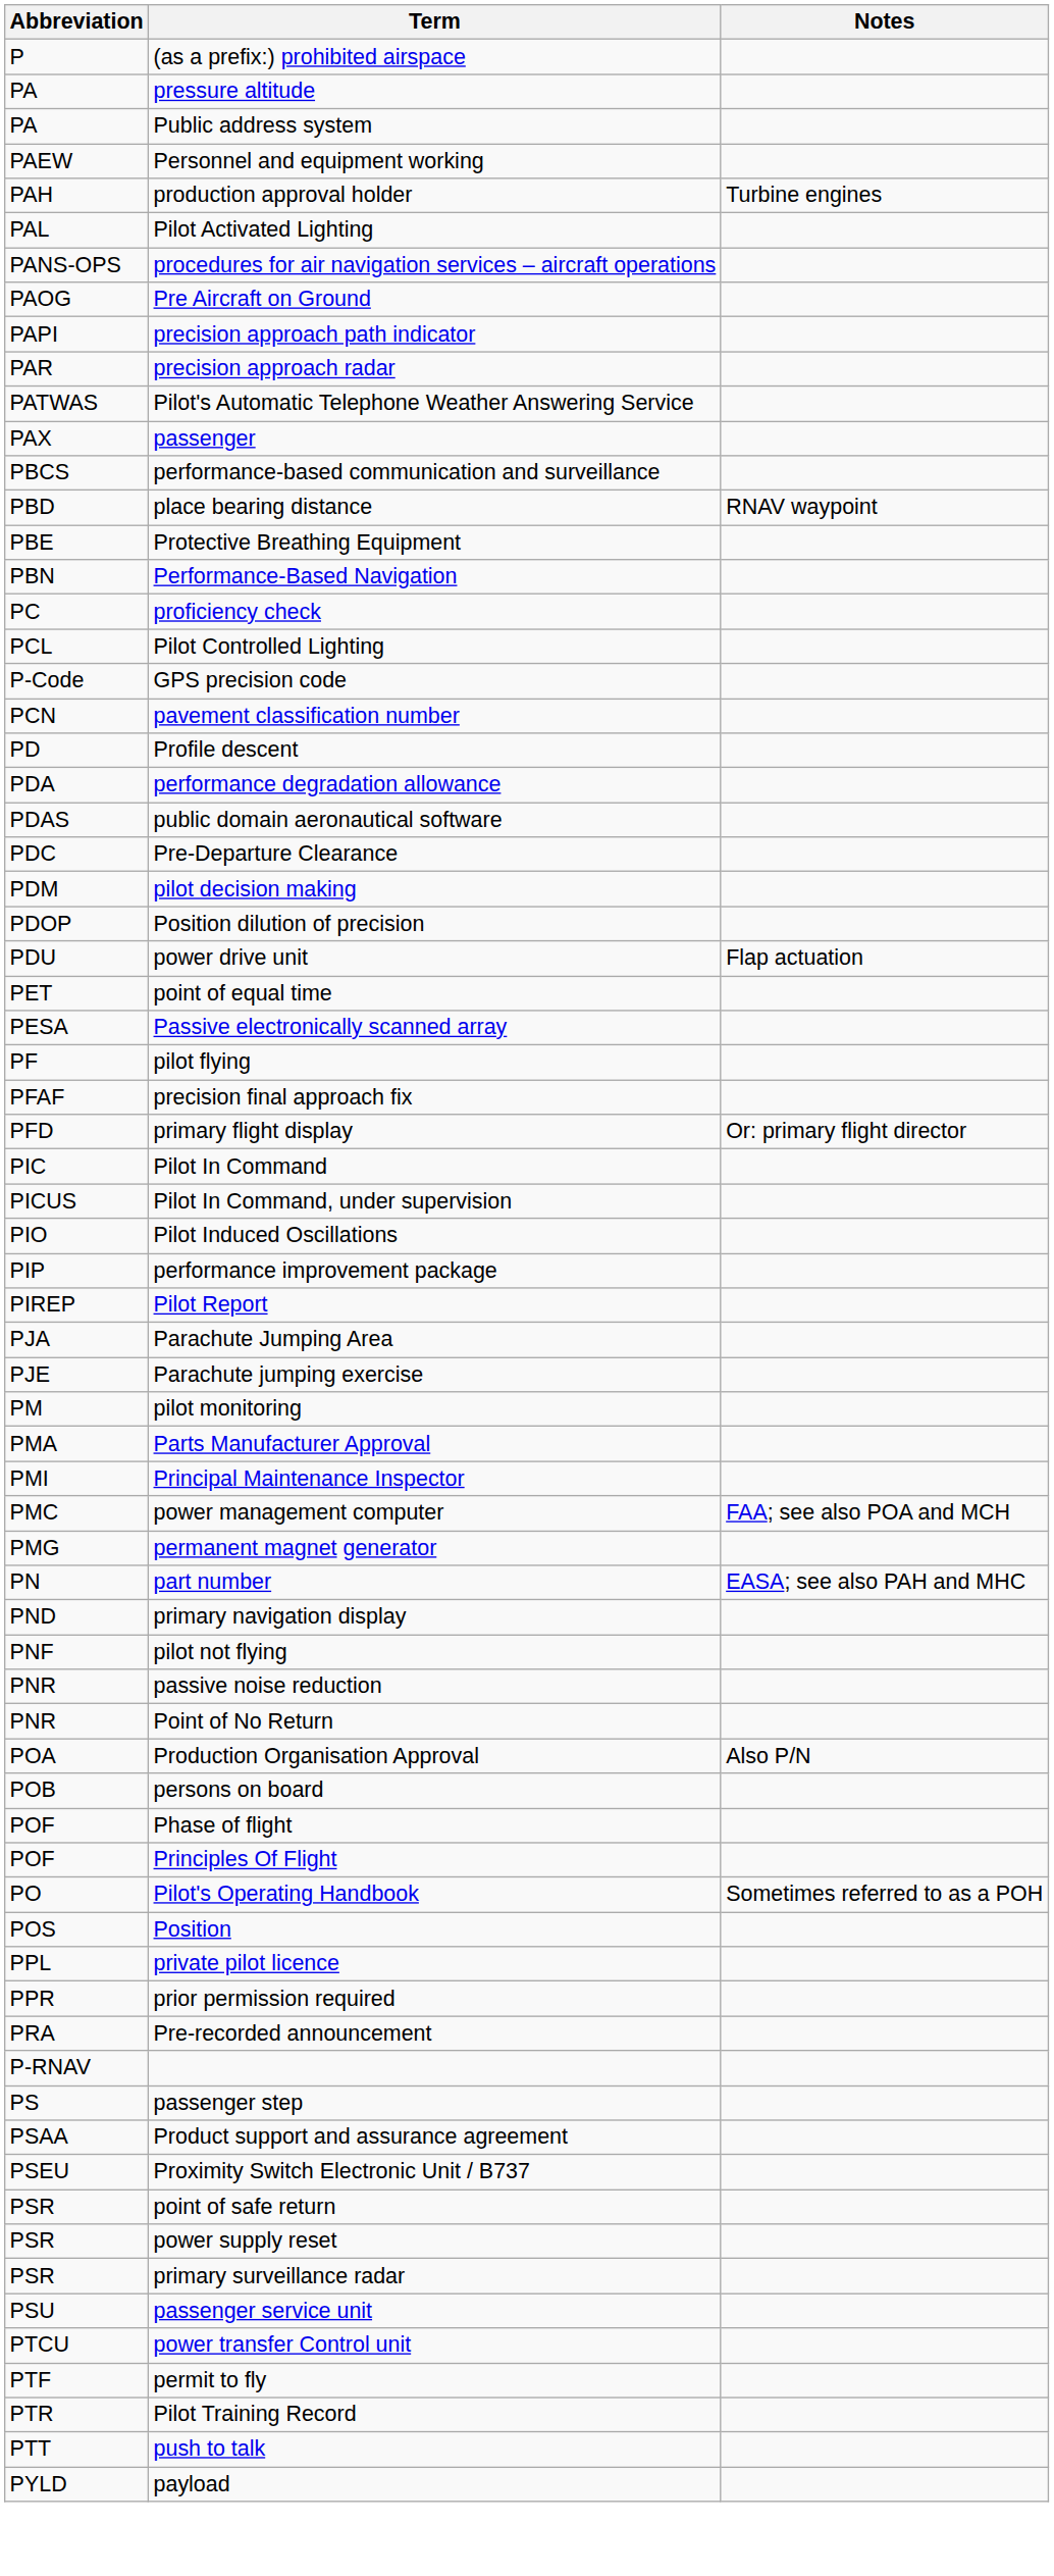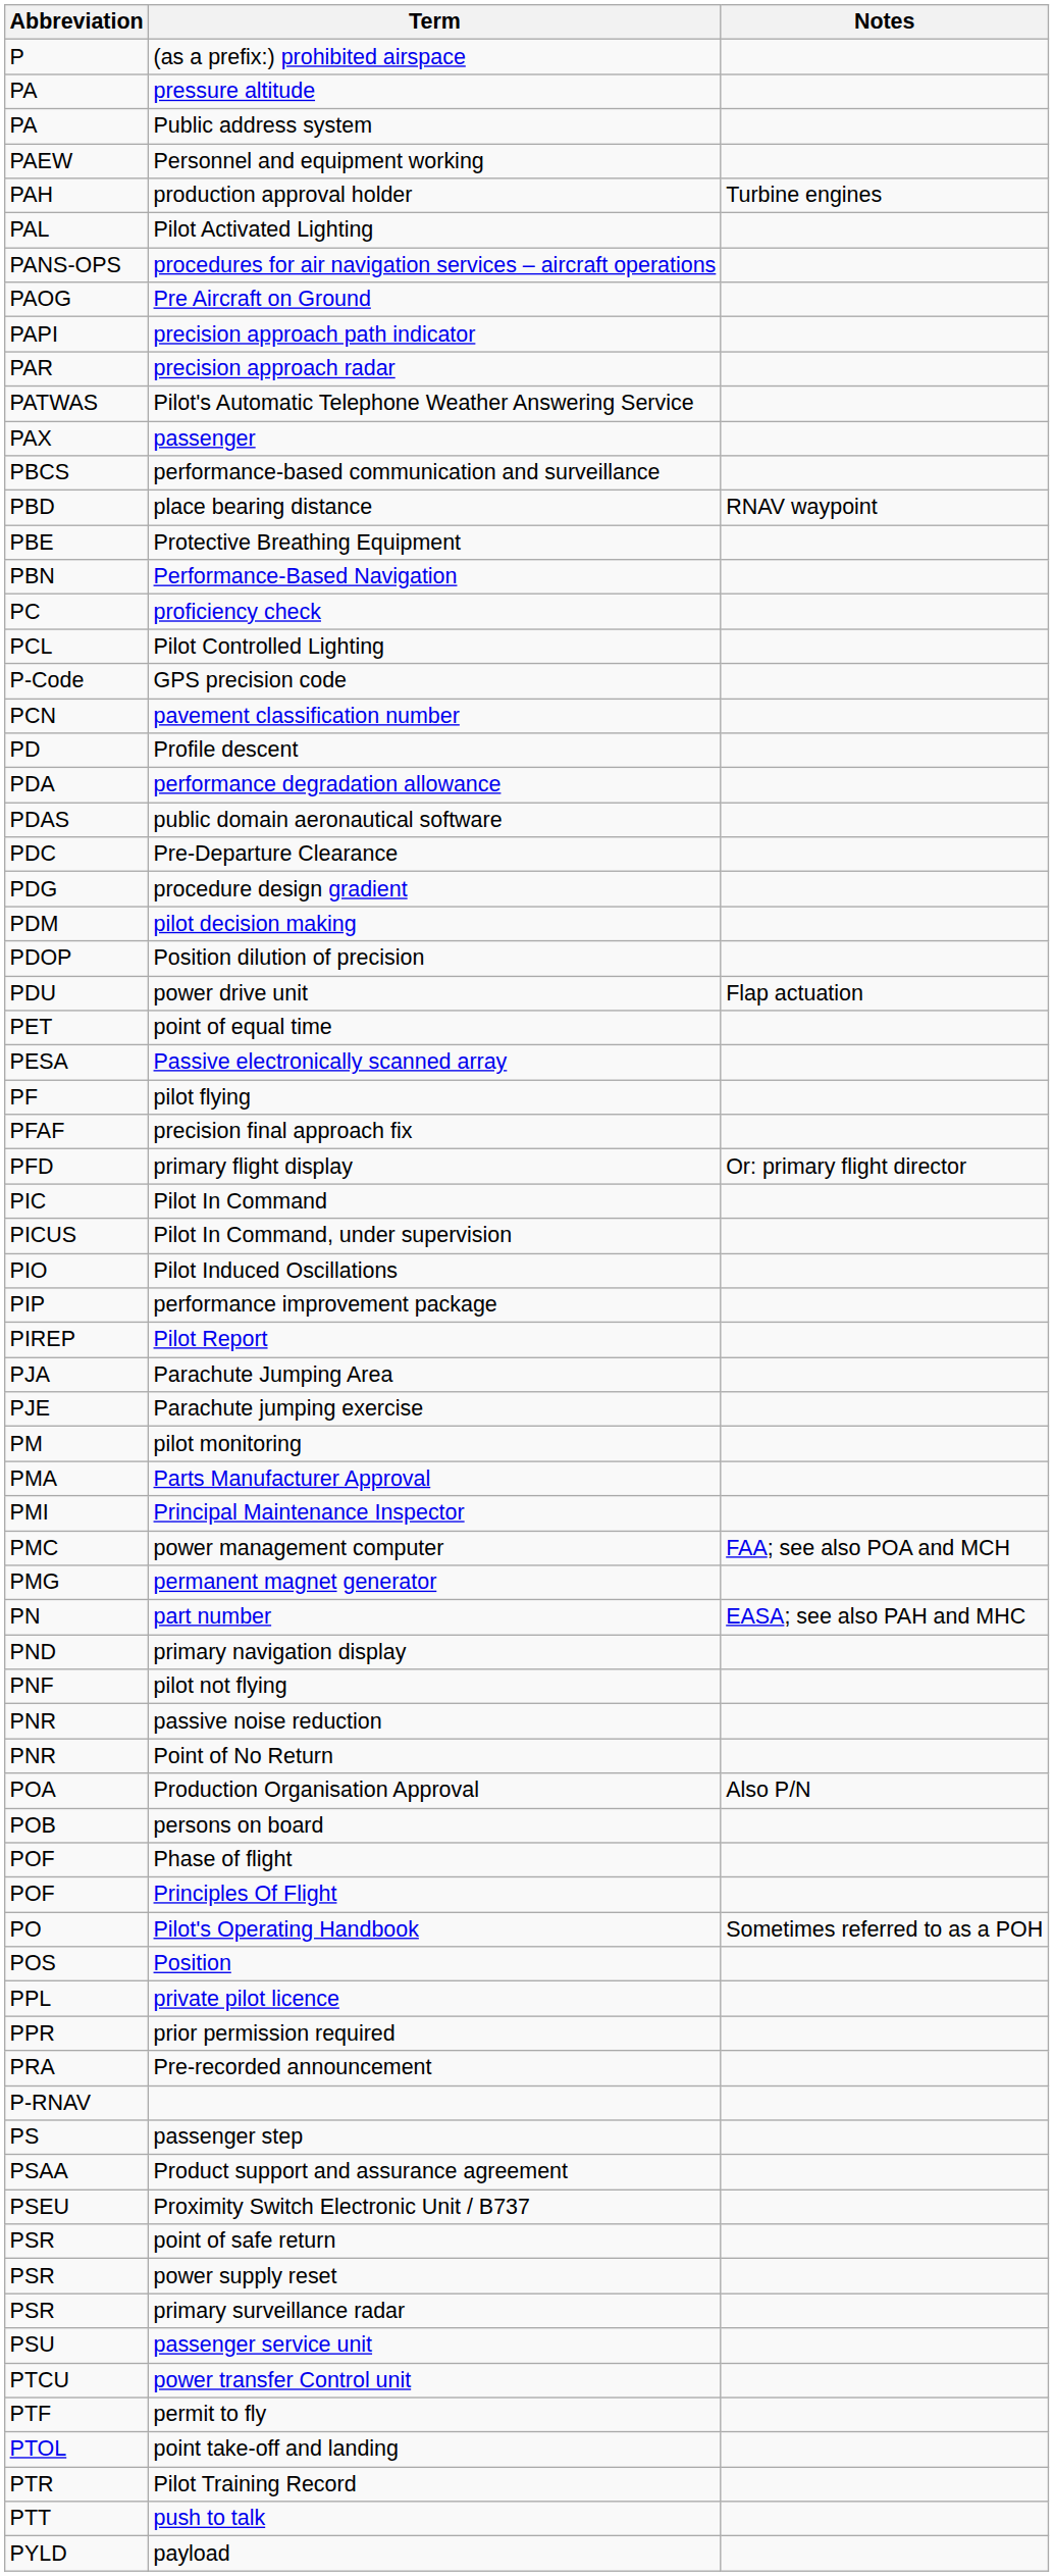+ row: PDG | procedure design gradient
+ row: PTOL | point take-off and landing
